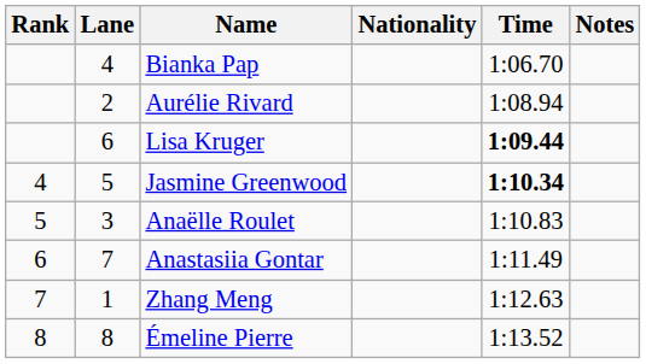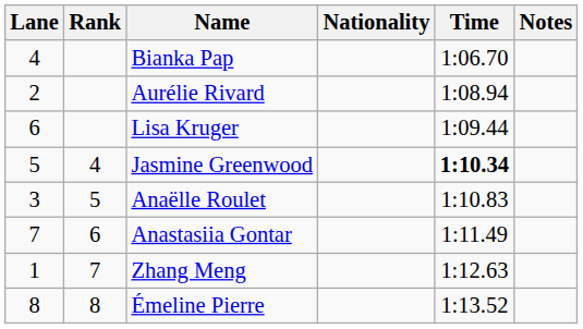columns swapped: Rank <-> Lane
Lisa Kruger | Time: bold -> normal
